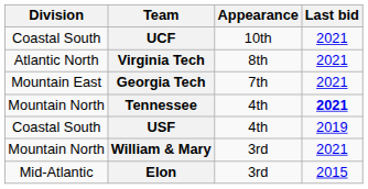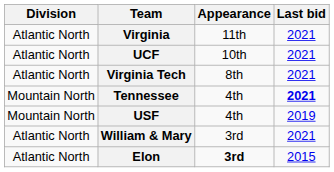+ row: Atlantic North | Virginia | 11th | 2021
UCF | Division: Coastal South -> Atlantic North
- row: Mountain East | Georgia Tech | 7th | 2021
USF | Division: Coastal South -> Mountain North
William & Mary | Division: Mountain North -> Atlantic North
Elon | Division: Mid-Atlantic -> Atlantic North
Elon | Appearance: normal -> bold
